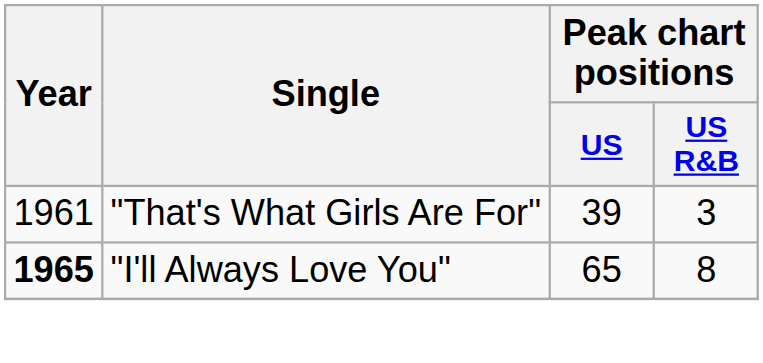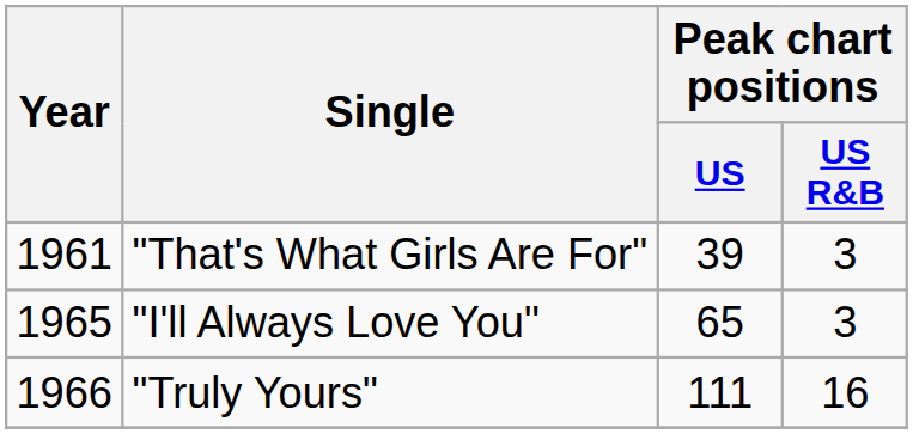"I'll Always Love You" | Year: bold -> normal
"I'll Always Love You" | Peak chart positions / US R&B: 8 -> 3
+ row: 1966 | "Truly Yours" | 111 | 16
